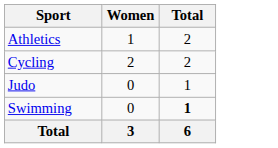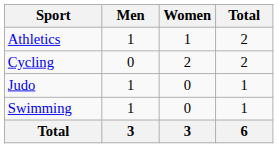+ column: Men | 1 | 0 | 1 | 1 | 3
Swimming | Total: bold -> normal
